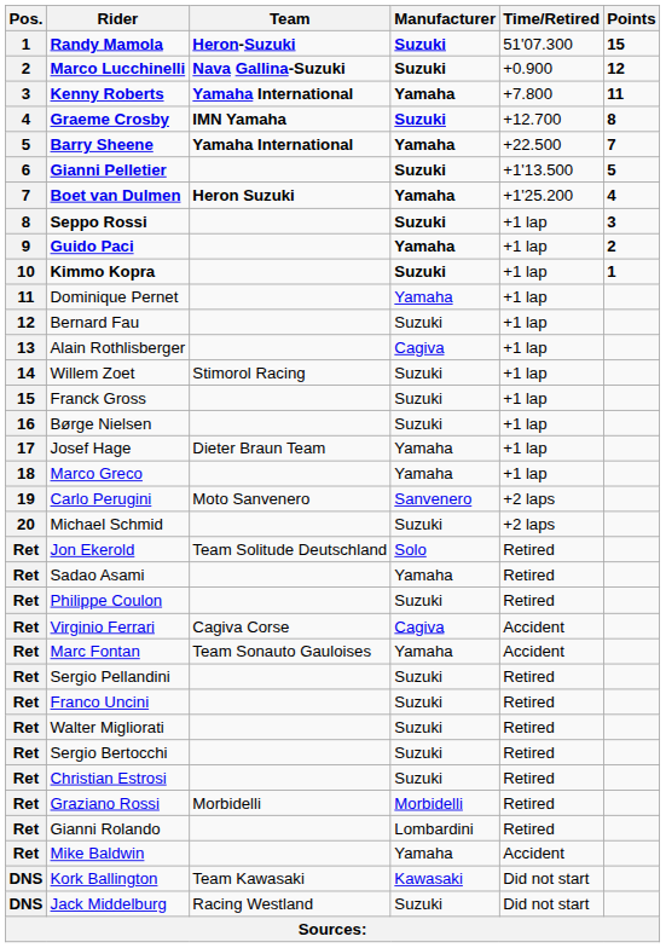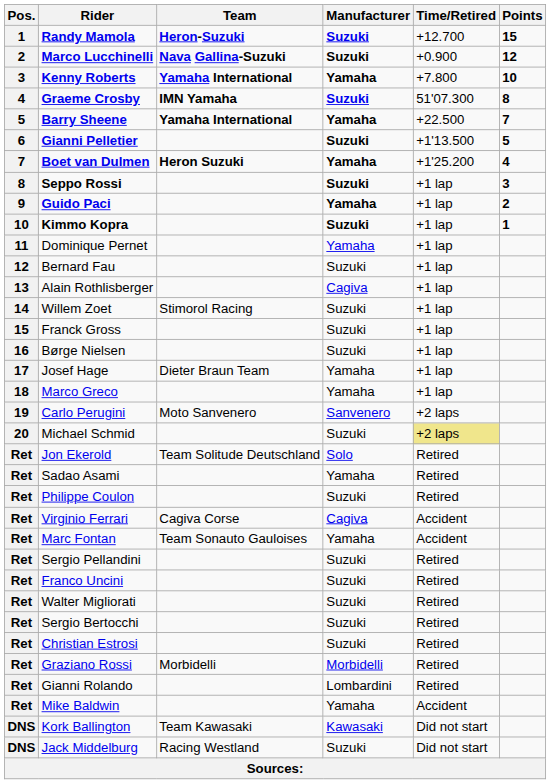Randy Mamola | Time/Retired: 51'07.300 -> +12.700
Kenny Roberts | Points: 11 -> 10
Graeme Crosby | Time/Retired: +12.700 -> 51'07.300
Michael Schmid | Time/Retired: no background -> khaki background
